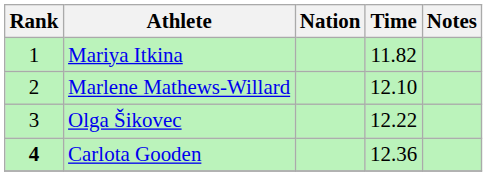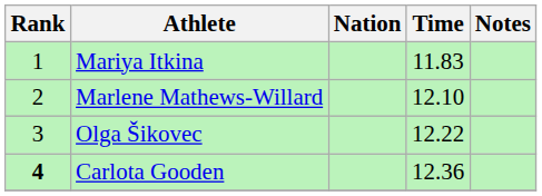Mariya Itkina | Time: 11.82 -> 11.83
